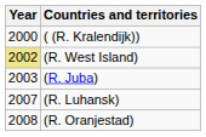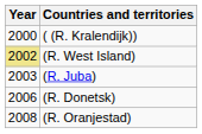+ row: 2006 | (R. Donetsk)
- row: 2007 | (R. Luhansk)
